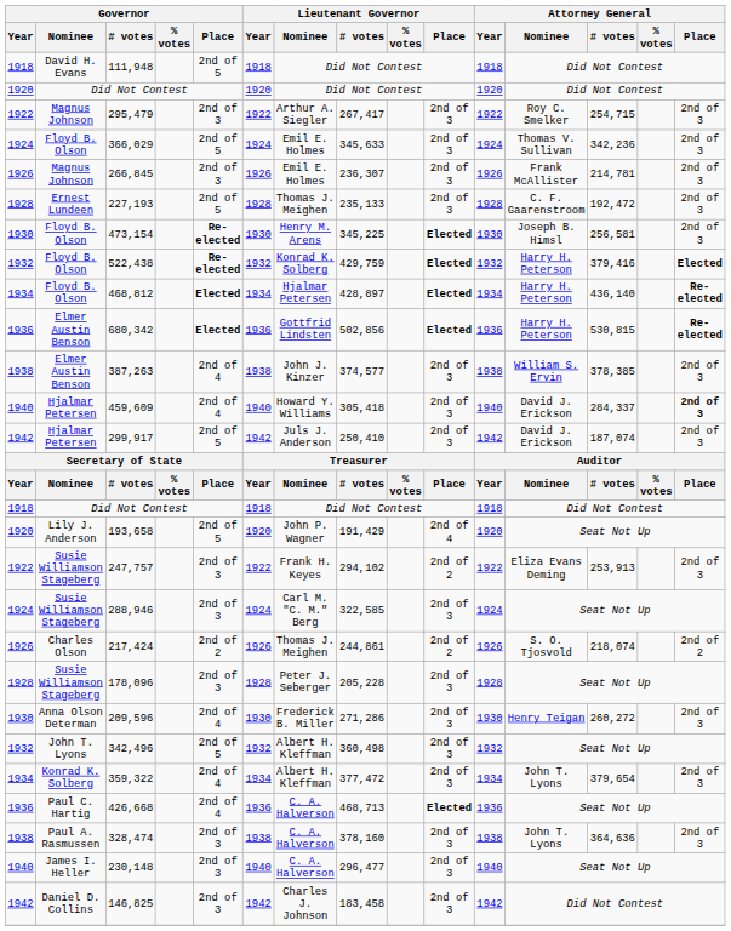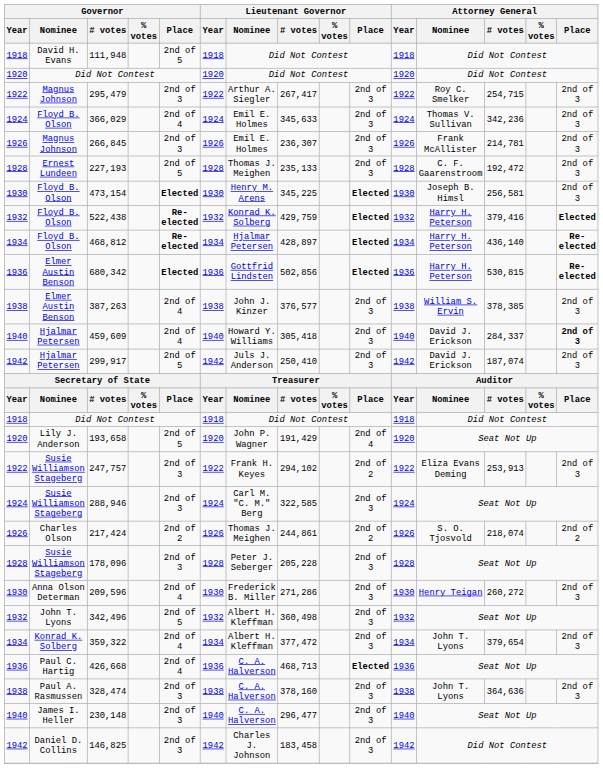366,029 | Governor / Place: 2nd of 5 -> 2nd of 4
473,154 | Governor / Place: Re-elected -> Elected
468,812 | Governor / Place: Elected -> Re-elected
387,263 | Lieutenant Governor / # votes: 374,577 -> 376,577
